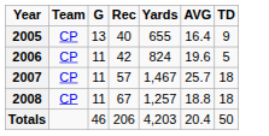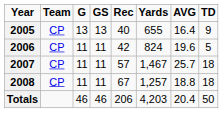+ column: GS | 13 | 11 | 11 | 11 | 46
